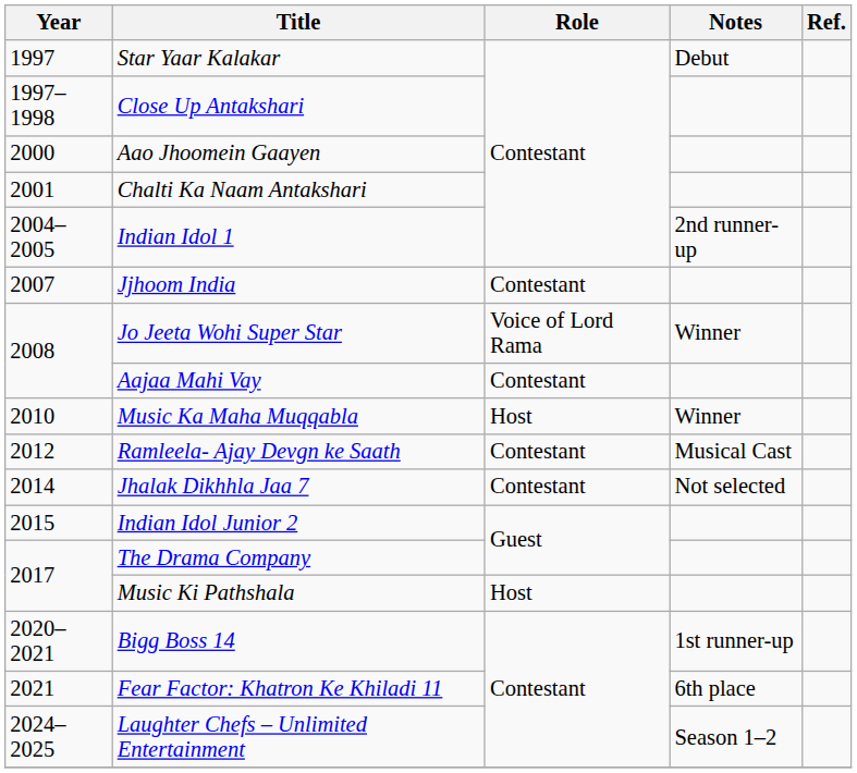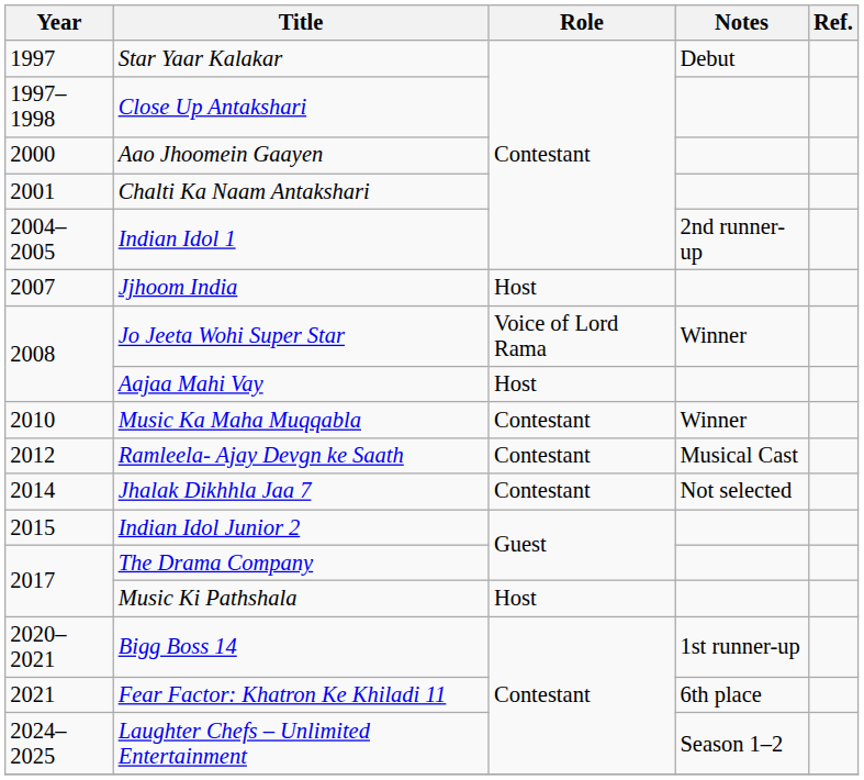Jjhoom India | Role: Contestant -> Host
Aajaa Mahi Vay | Role: Contestant -> Host
Music Ka Maha Muqqabla | Role: Host -> Contestant
